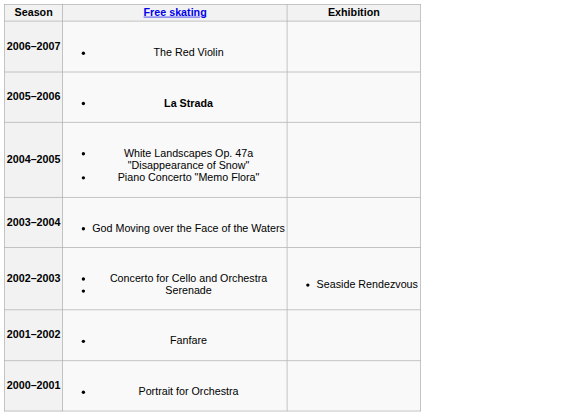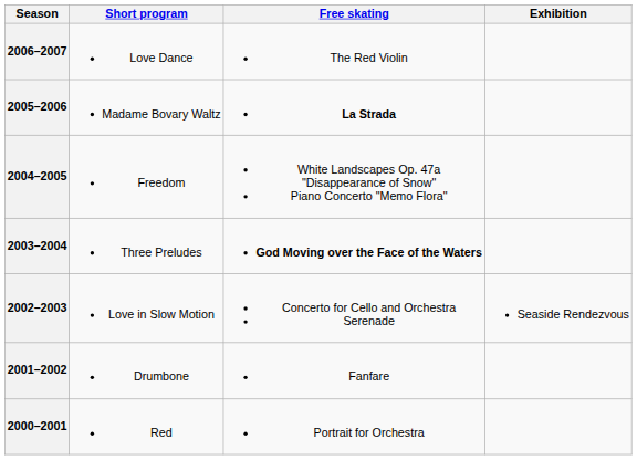+ column: Short program | Love Dance | Madame Bovary Waltz | Freedom | Three Preludes | Love in Slow Motion | Drumbone | Red
2003–2004 | Free skating: normal -> bold
